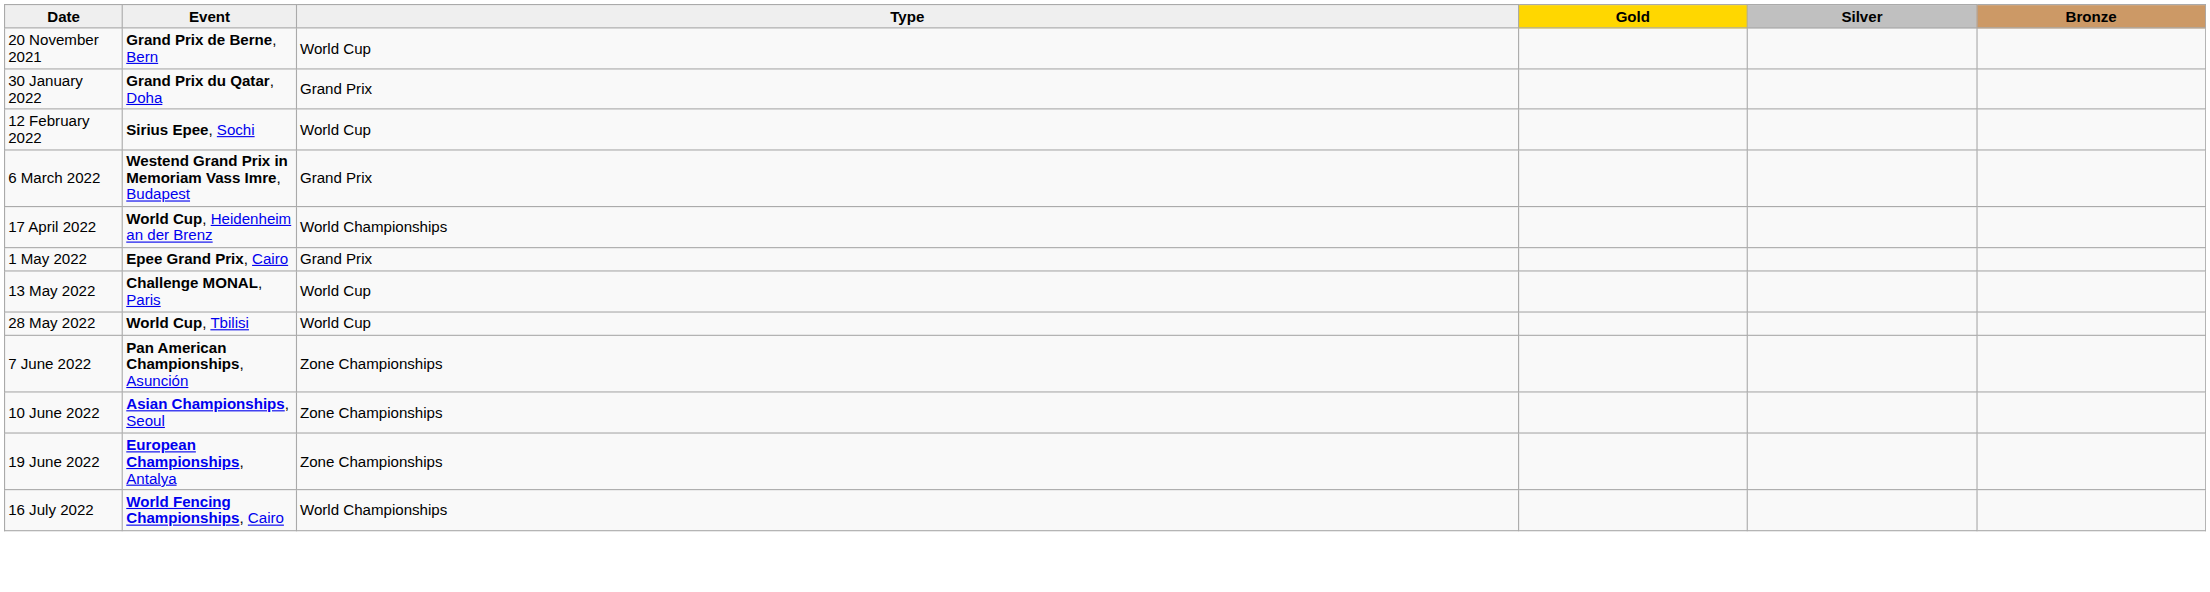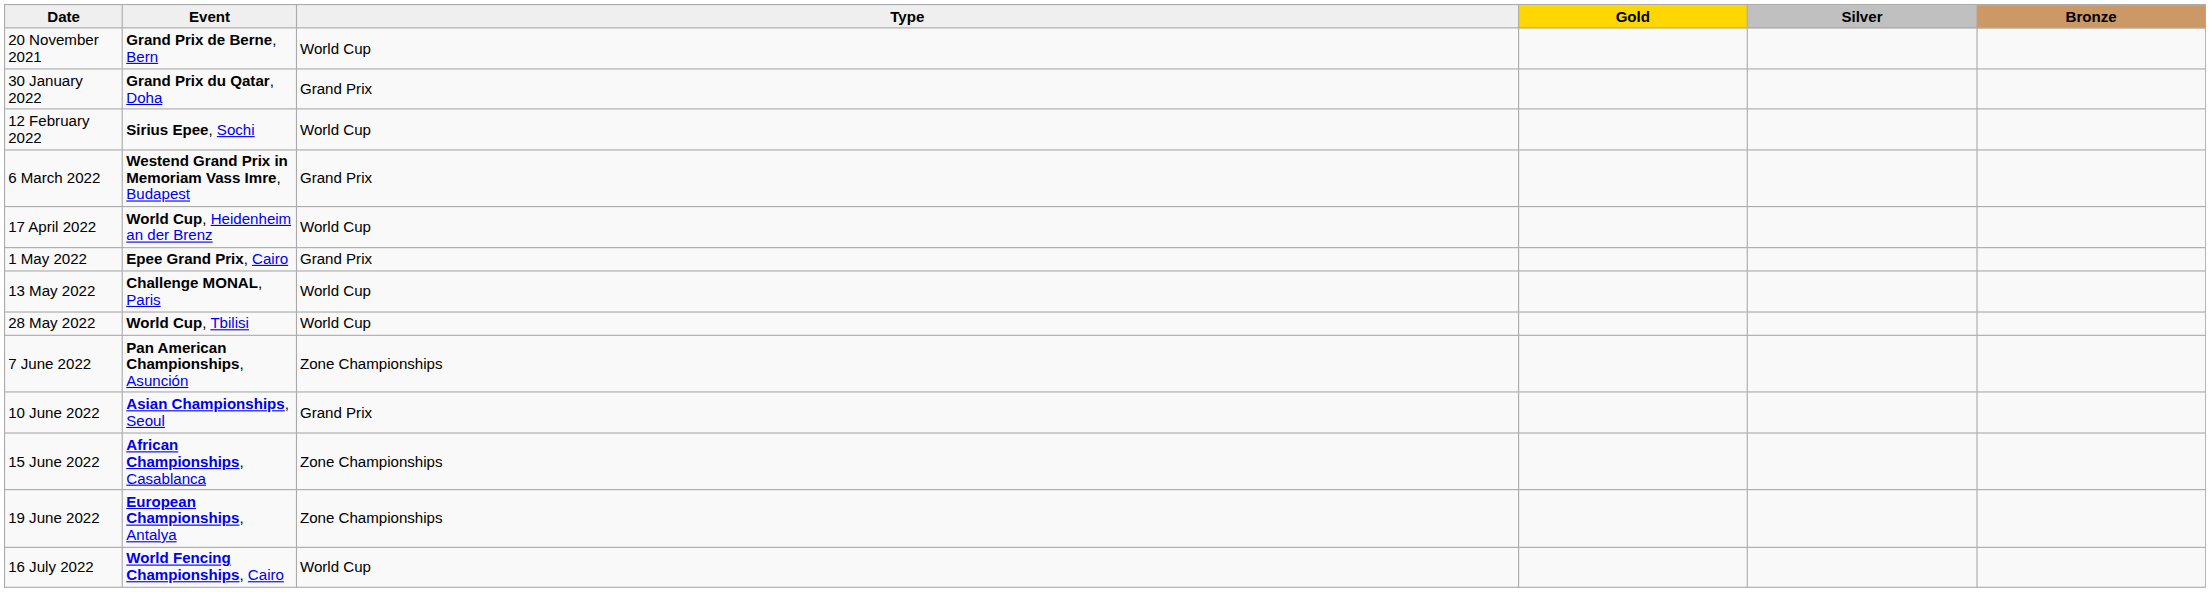17 April 2022 | Type: World Championships -> World Cup
10 June 2022 | Type: Zone Championships -> Grand Prix
+ row: 15 June 2022 | African Championships, Casablanca | Zone Championships
16 July 2022 | Type: World Championships -> World Cup
